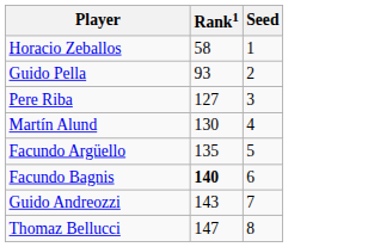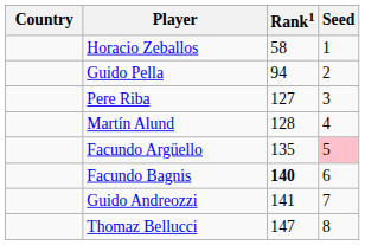+ column: Country
Guido Pella | Rank1: 93 -> 94
Martín Alund | Rank1: 130 -> 128
Facundo Argüello | Seed: no background -> pink background
Guido Andreozzi | Rank1: 143 -> 141
